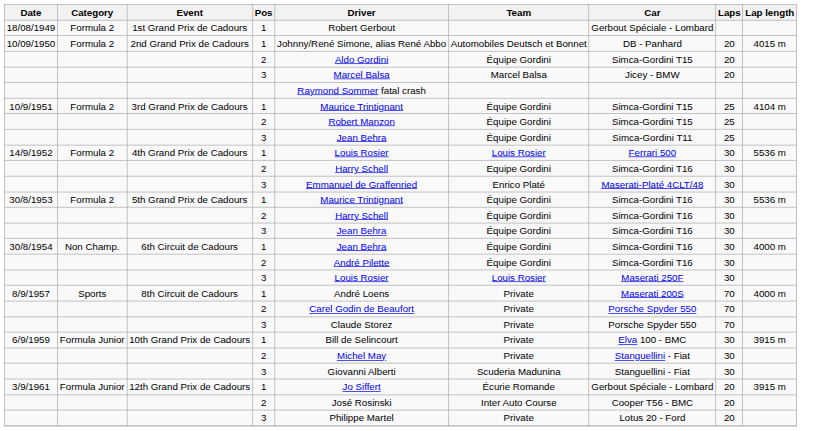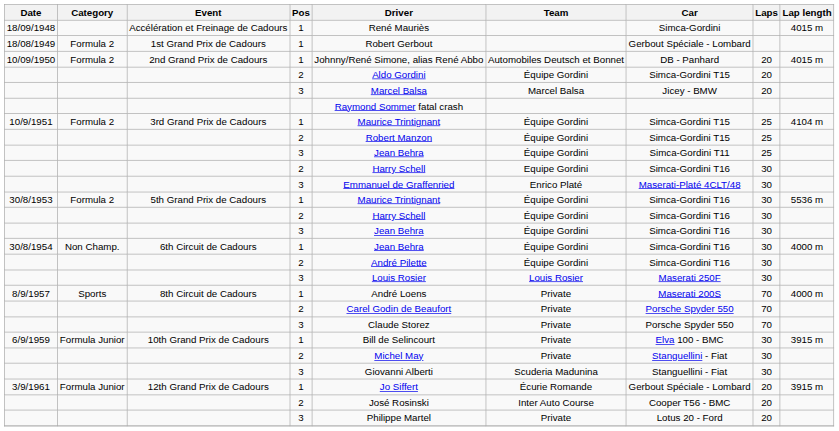+ row: 18/09/1948 | Accélération et Freinage de Cadours | 1 | René Mauriès | Simca-Gordini | 4015 m
- row: 14/9/1952 | Formula 2 | 4th Grand Prix de Cadours | 1 | Louis Rosier | Louis Rosier | Ferrari 500 | 30 | 5536 m
